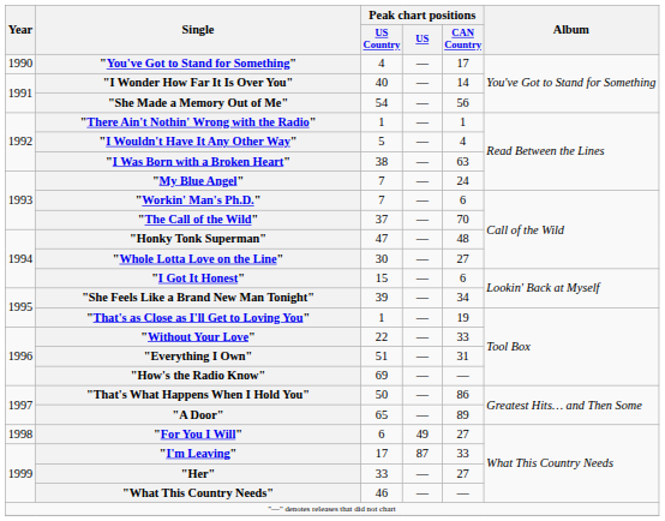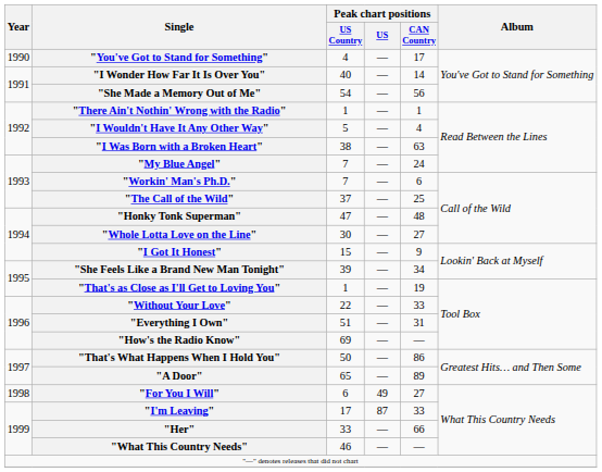"The Call of the Wild" | Peak chart positions / CAN Country: 70 -> 25
"I Got It Honest" | Peak chart positions / CAN Country: 6 -> 9
"Her" | Peak chart positions / CAN Country: 27 -> 66
